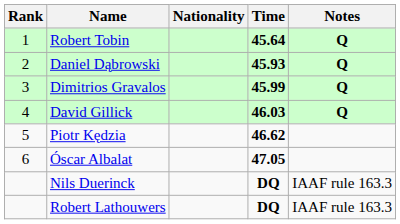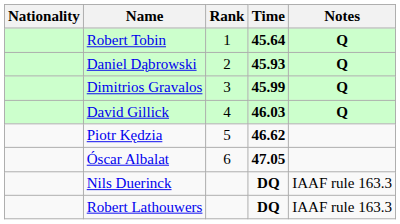columns swapped: Rank <-> Nationality
